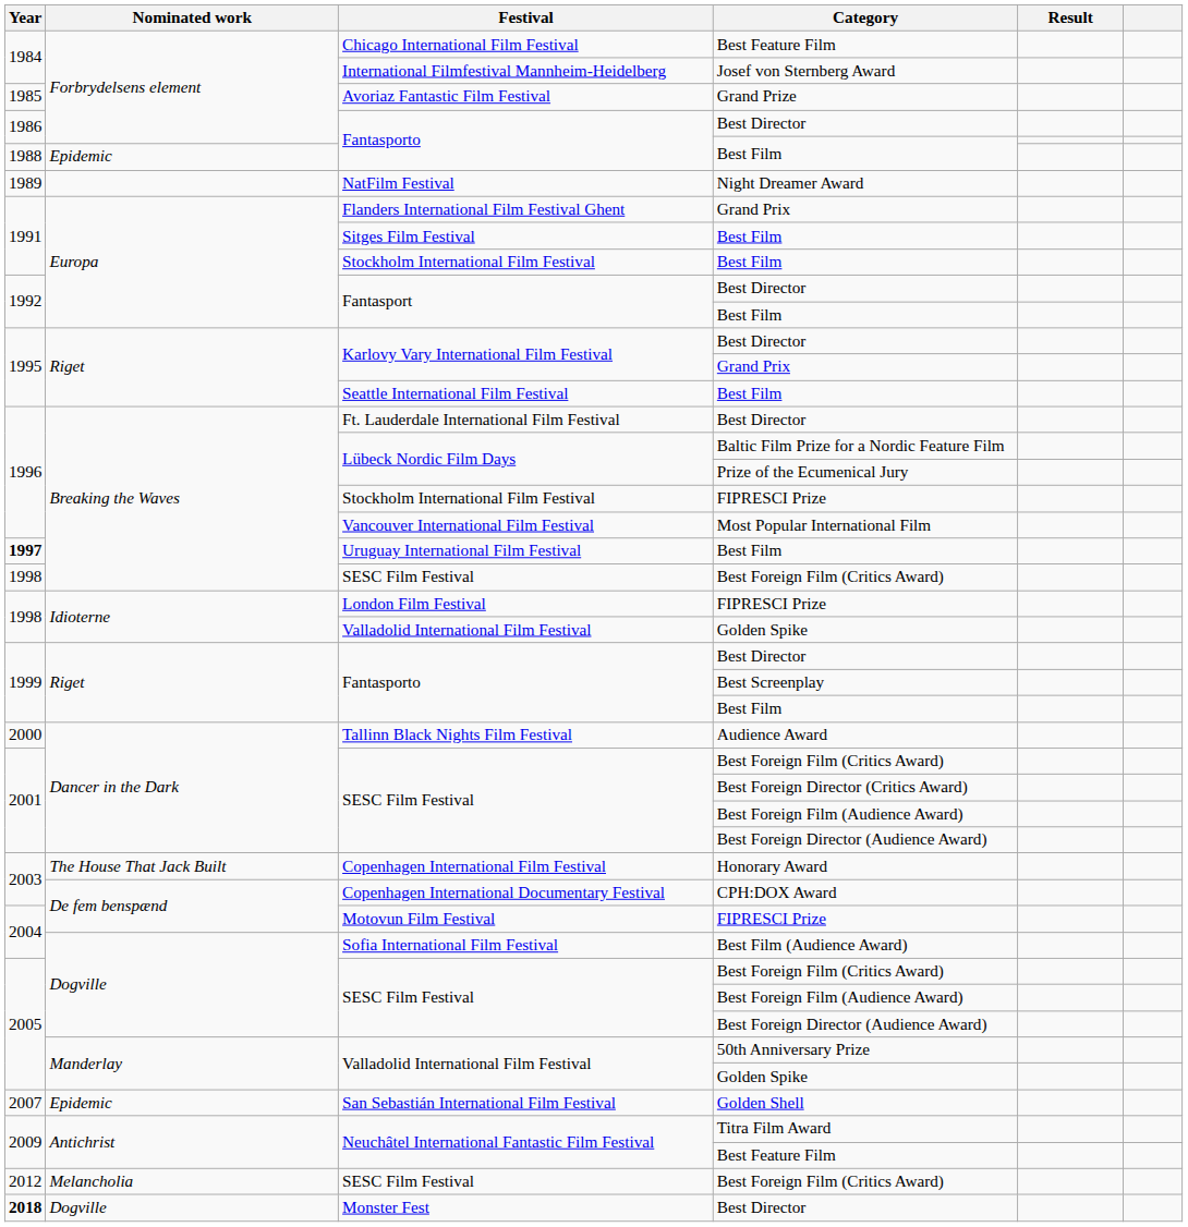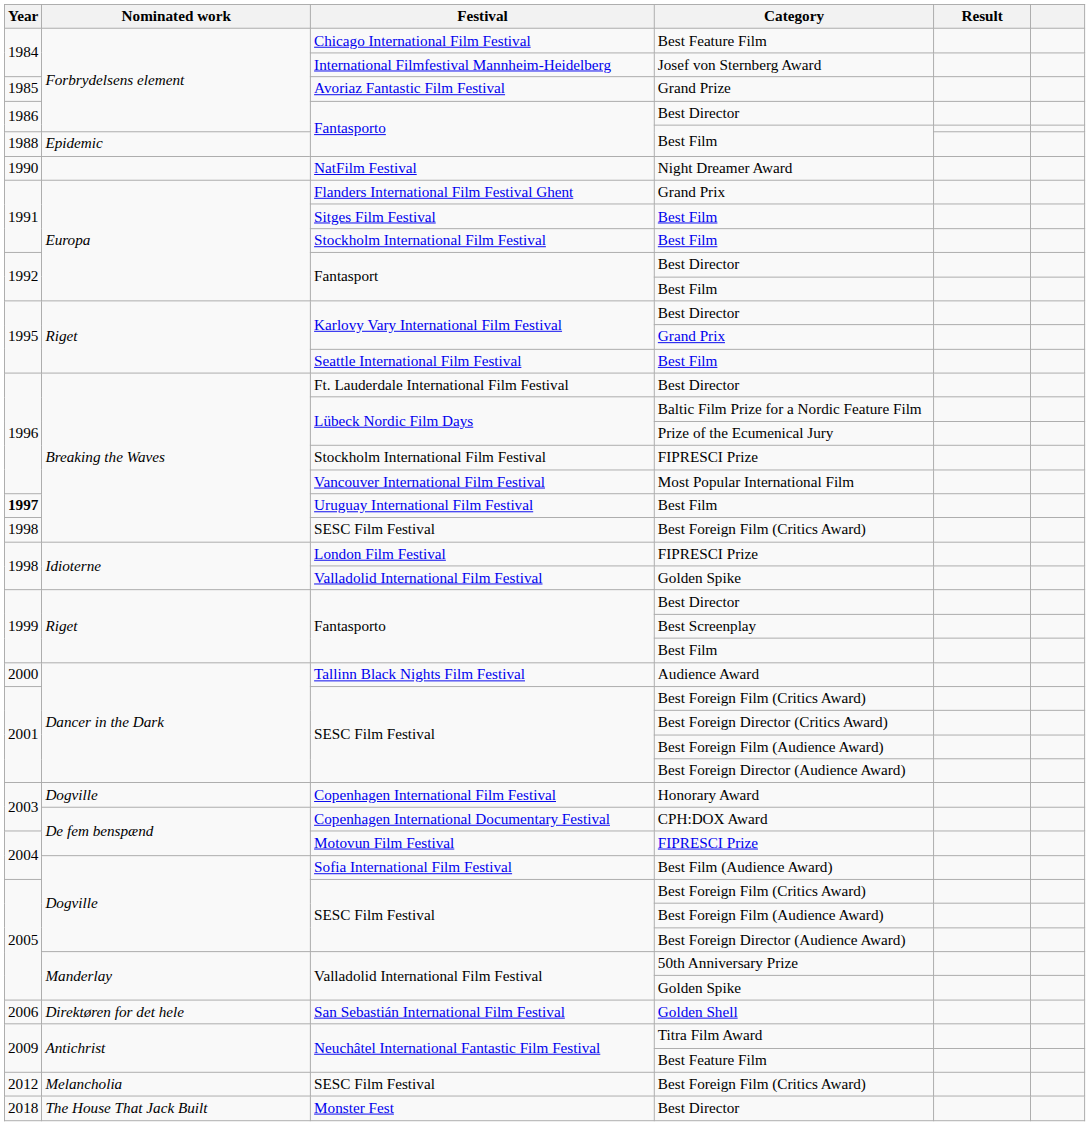NatFilm Festival | Year: 1989 -> 1990
Copenhagen International Film Festival | Nominated work: The House That Jack Built -> Dogville
San Sebastián International Film Festival | Year: 2007 -> 2006
San Sebastián International Film Festival | Nominated work: Epidemic -> Direktøren for det hele
Monster Fest | Year: bold -> normal
Monster Fest | Nominated work: Dogville -> The House That Jack Built
